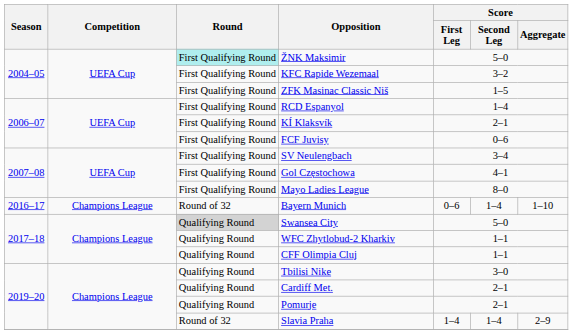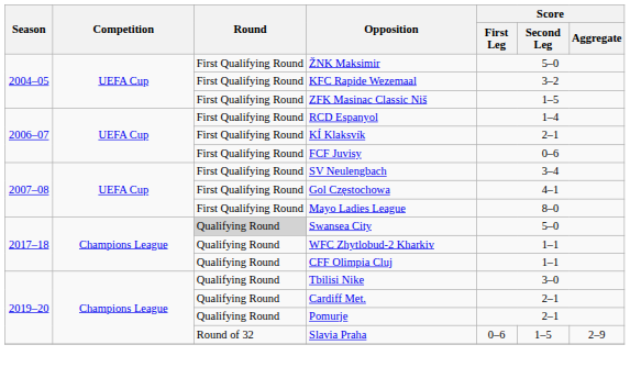ŽNK Maksimir | Round: paleturquoise background -> no background
- row: 2016–17 | Champions League | Round of 32 | Bayern Munich | 0–6 | 1–4 | 1–10
Slavia Praha | Score / First Leg: 1–4 -> 0–6
Slavia Praha | Score / Second Leg: 1–4 -> 1–5
